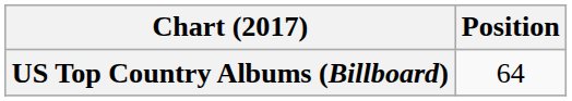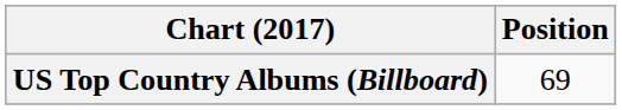US Top Country Albums (Billboard) | Position: 64 -> 69
